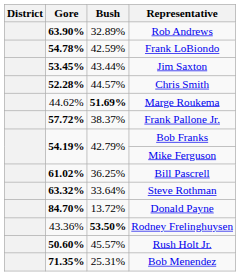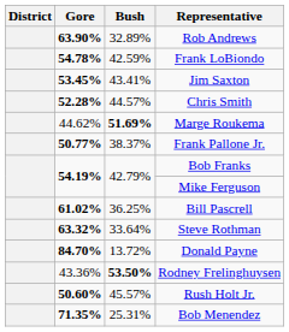Jim Saxton | Bush: 43.44% -> 43.41%
Frank Pallone Jr. | Gore: 57.72% -> 50.77%
